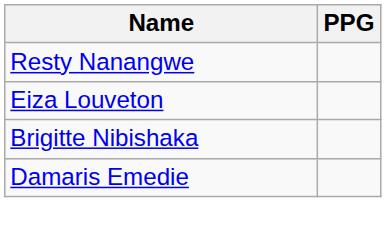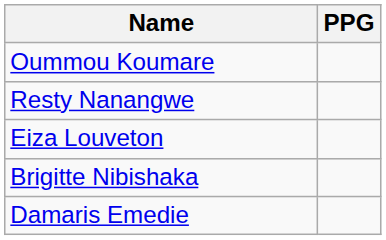+ row: Oummou Koumare
